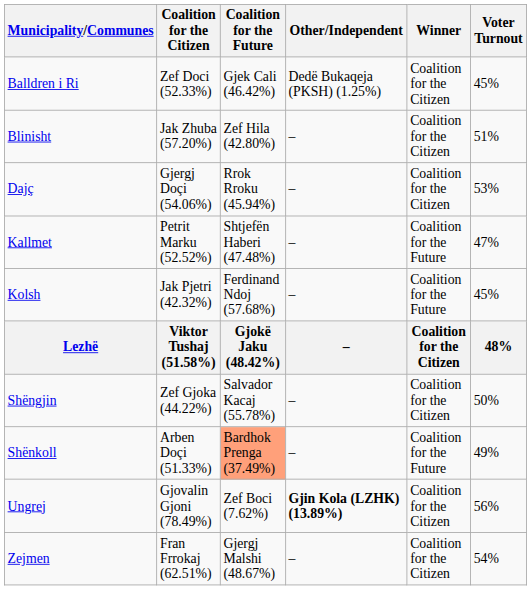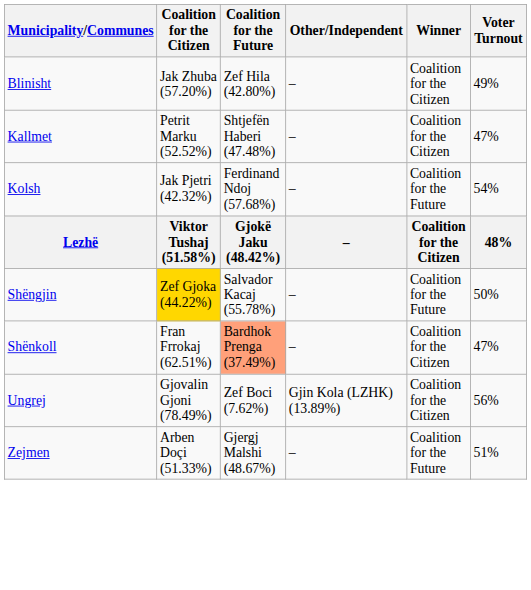- row: Balldren i Ri | Zef Doci (52.33%) | Gjek Cali (46.42%) | Dedë Bukaqeja (PKSH) (1.25%) | Coalition for the Citizen | 45%
Blinisht | Voter Turnout: 51% -> 49%
- row: Dajç | Gjergj Doçi (54.06%) | Rrok Rroku (45.94%) | – | Coalition for the Citizen | 53%
Kallmet | Winner: Coalition for the Future -> Coalition for the Citizen
Kolsh | Voter Turnout: 45% -> 54%
Shëngjin | Coalition for the Citizen: no background -> gold background
Shëngjin | Winner: Coalition for the Citizen -> Coalition for the Future
Shënkoll | Coalition for the Citizen: Arben Doçi (51.33%) -> Fran Frrokaj (62.51%)
Shënkoll | Winner: Coalition for the Future -> Coalition for the Citizen
Shënkoll | Voter Turnout: 49% -> 47%
Ungrej | Other/Independent: bold -> normal
Zejmen | Coalition for the Citizen: Fran Frrokaj (62.51%) -> Arben Doçi (51.33%)
Zejmen | Winner: Coalition for the Citizen -> Coalition for the Future
Zejmen | Voter Turnout: 54% -> 51%
